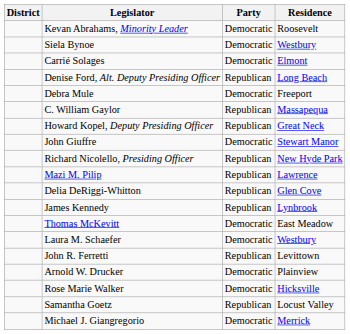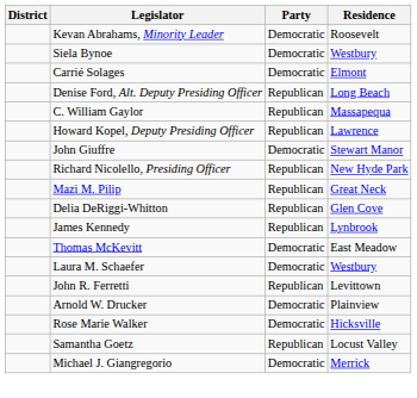- row: Debra Mule | Democratic | Freeport
Howard Kopel, Deputy Presiding Officer | Residence: Great Neck -> Lawrence
Mazi M. Pilip | Residence: Lawrence -> Great Neck
